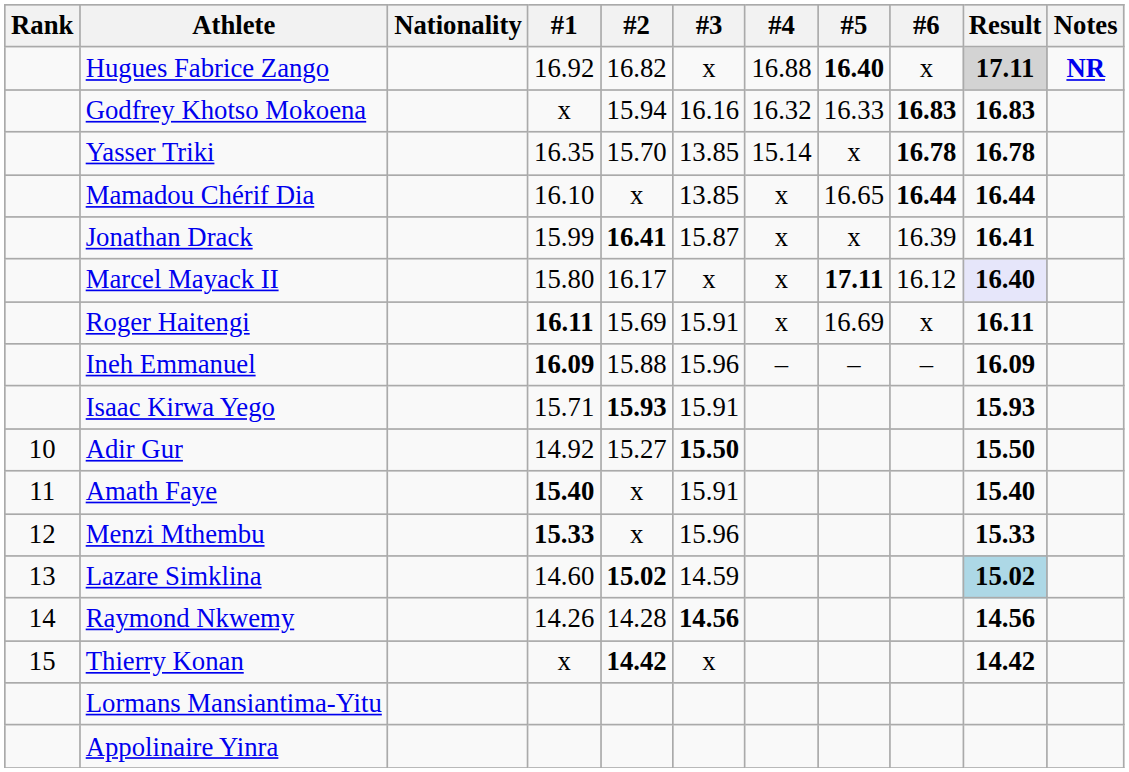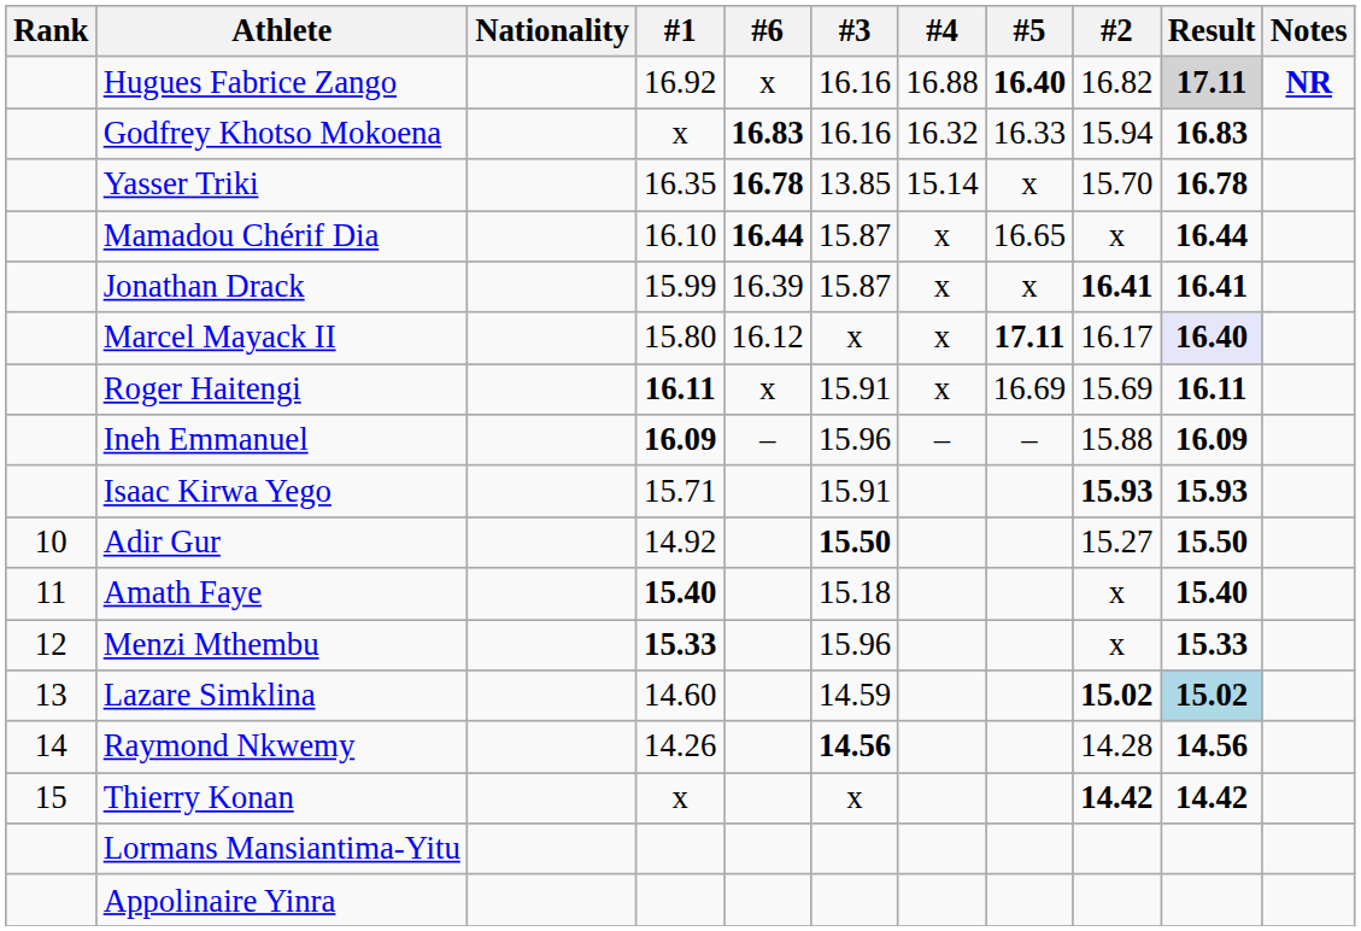columns swapped: #2 <-> #6
Hugues Fabrice Zango | #3: x -> 16.16
Mamadou Chérif Dia | #3: 13.85 -> 15.87
Amath Faye | #3: 15.91 -> 15.18
